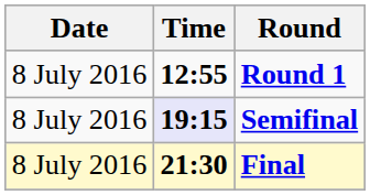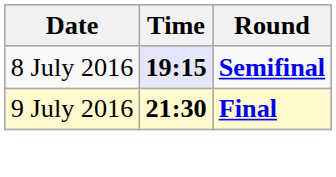- row: 8 July 2016 | 12:55 | Round 1
Final | Date: 8 July 2016 -> 9 July 2016
